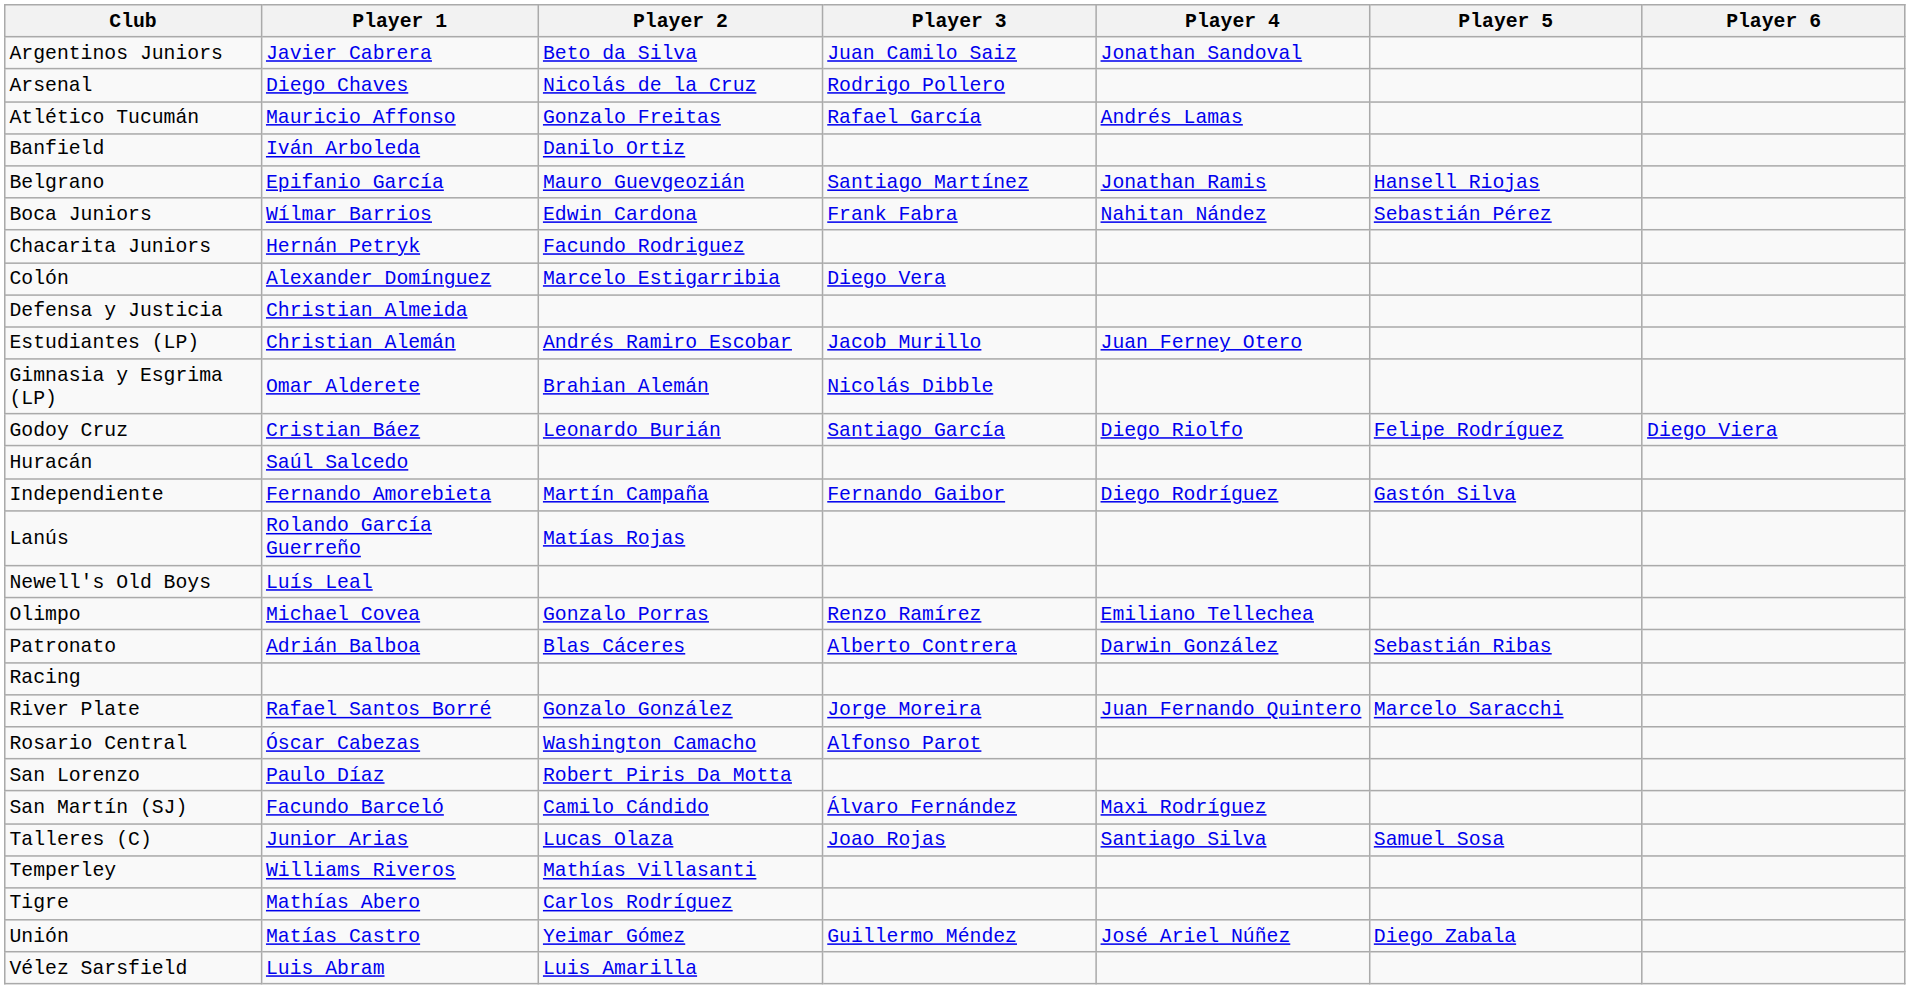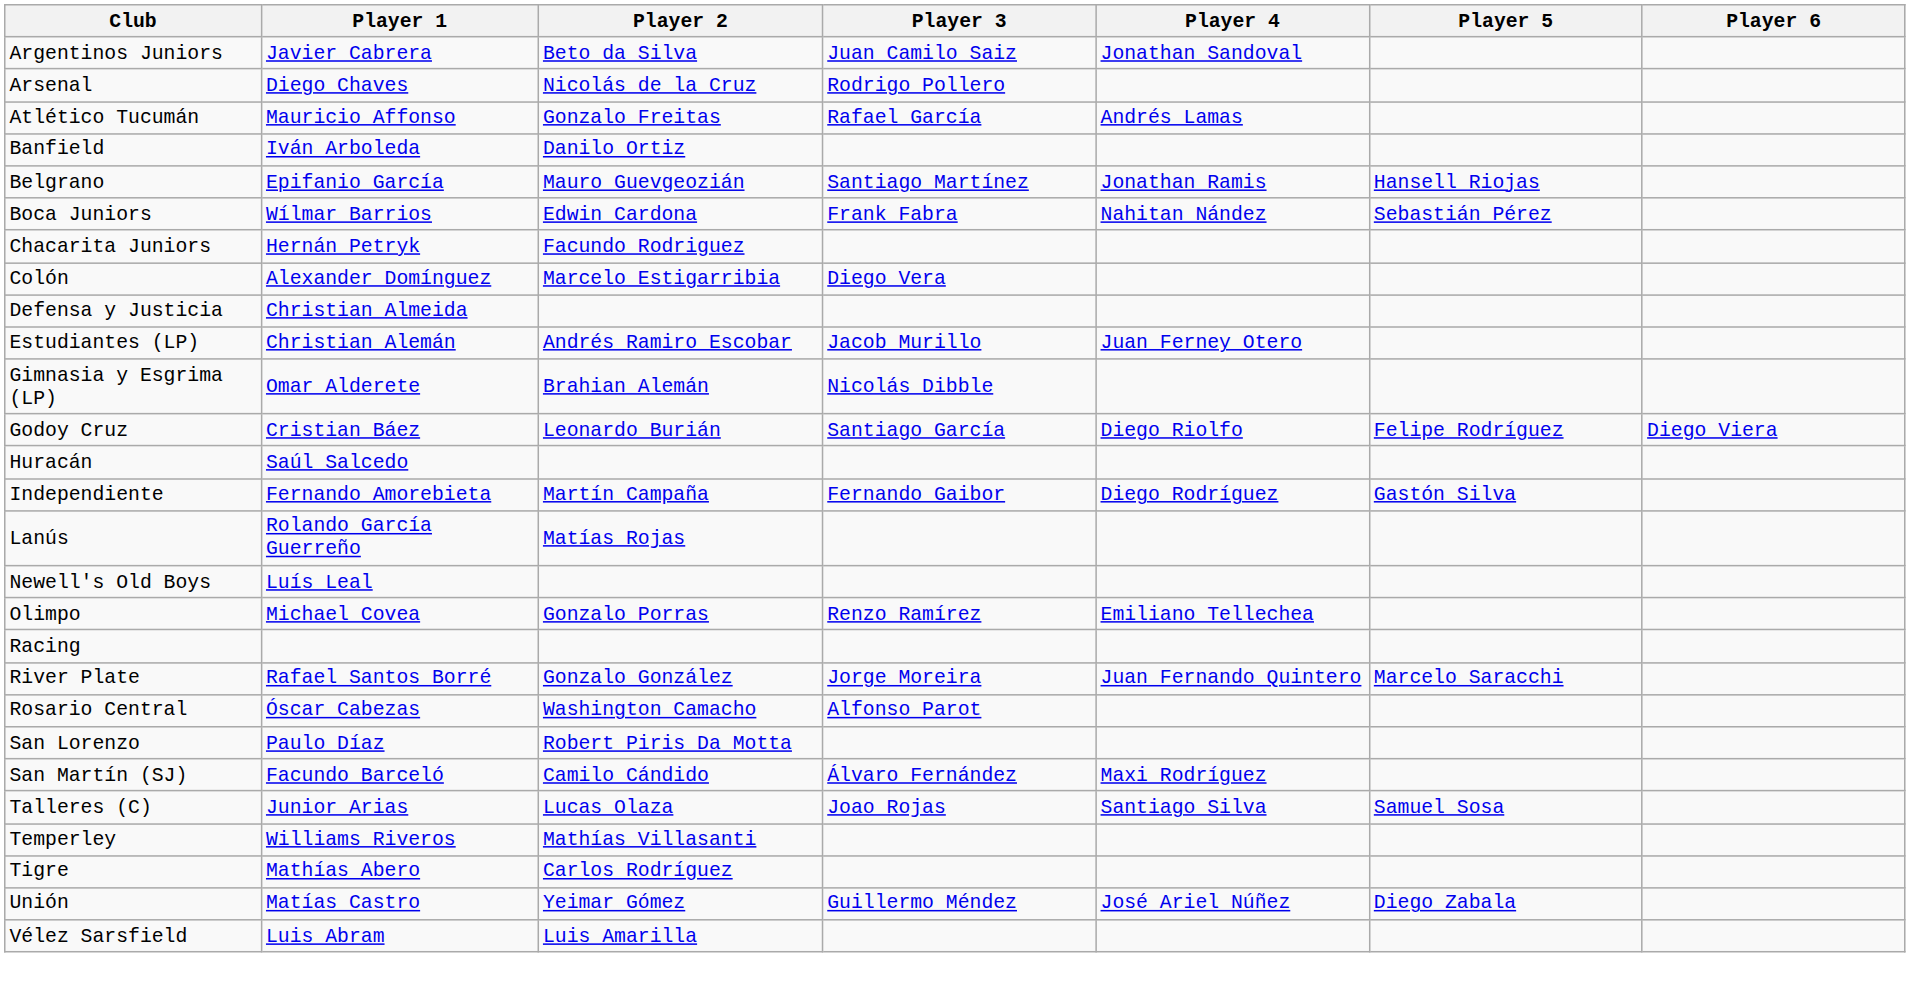- row: Patronato | Adrián Balboa | Blas Cáceres | Alberto Contrera | Darwin González | Sebastián Ribas
